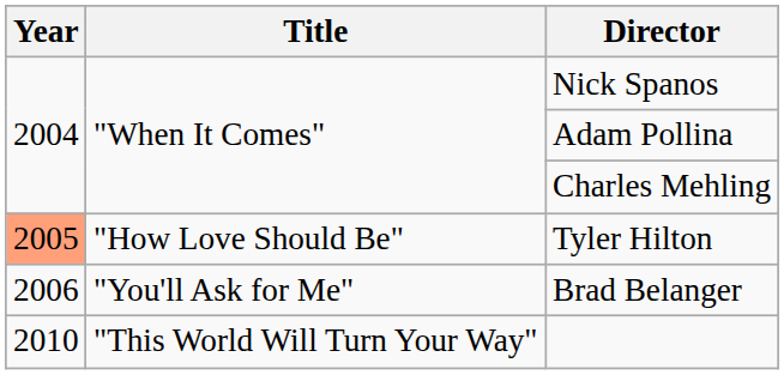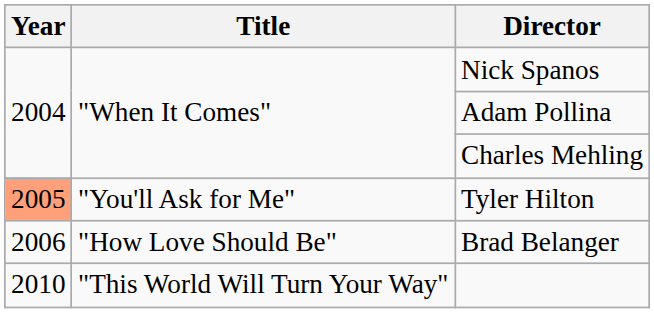Tyler Hilton | Title: "How Love Should Be" -> "You'll Ask for Me"
Brad Belanger | Title: "You'll Ask for Me" -> "How Love Should Be"
